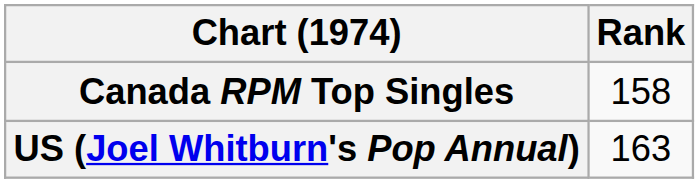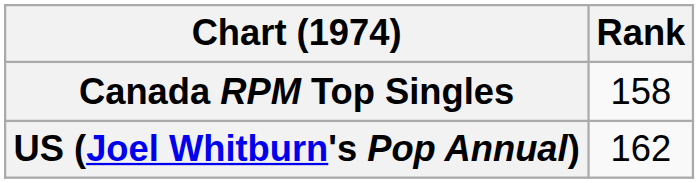US (Joel Whitburn's Pop Annual) | Rank: 163 -> 162
